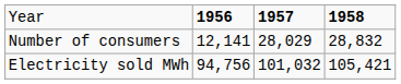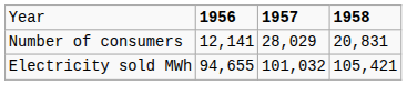Number of consumers | column 4: 28,832 -> 20,831
Electricity sold MWh | column 2: 94,756 -> 94,655
